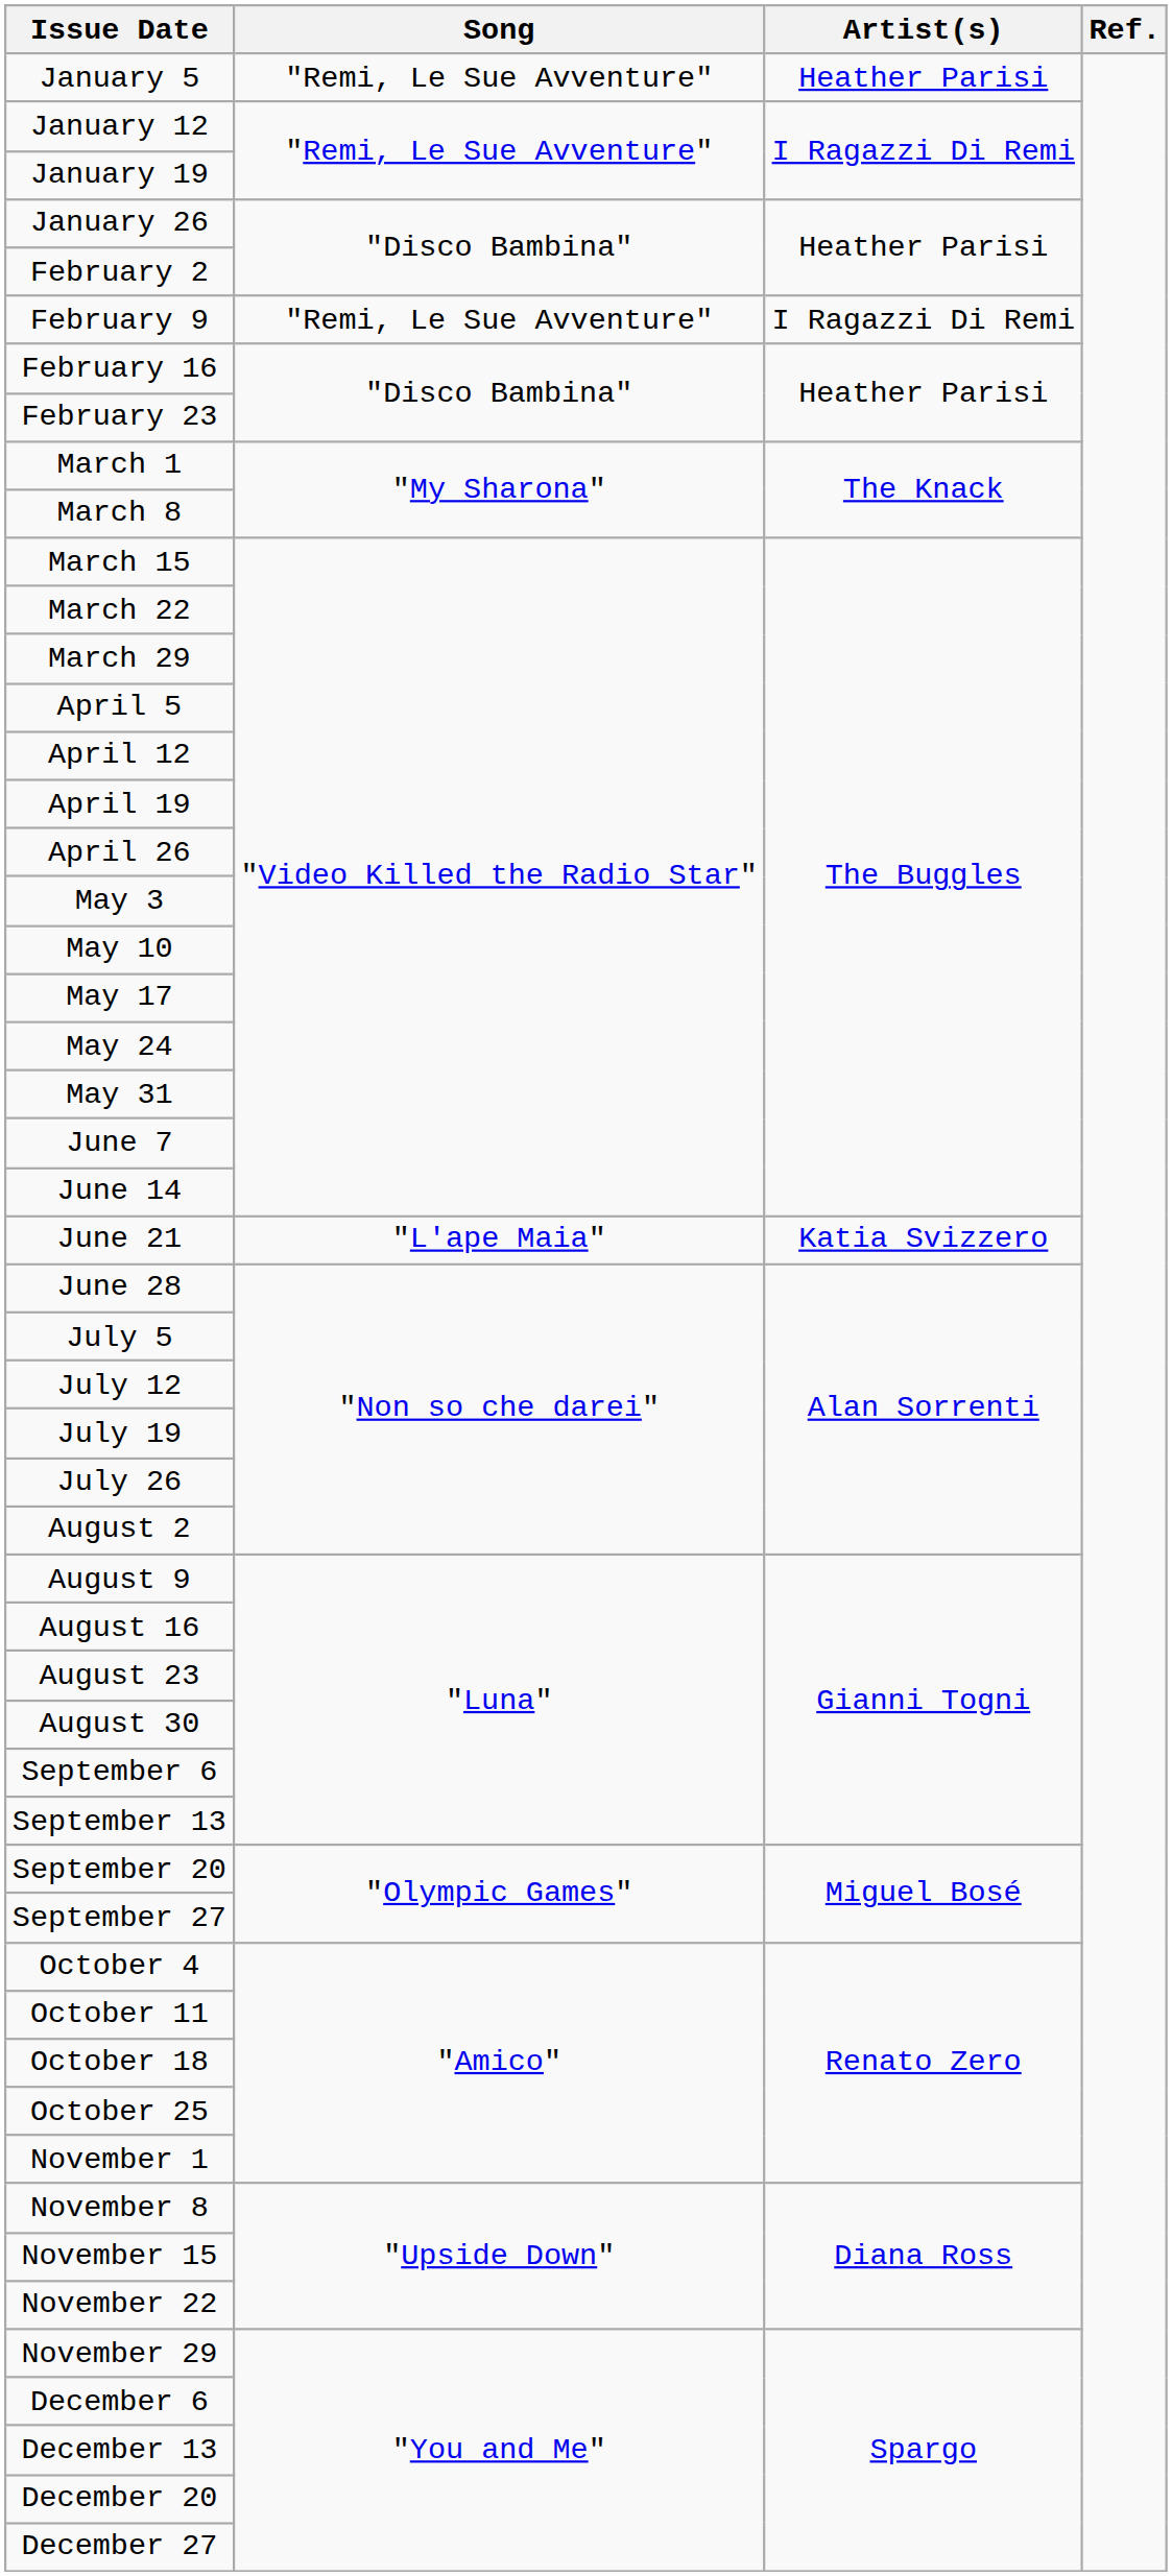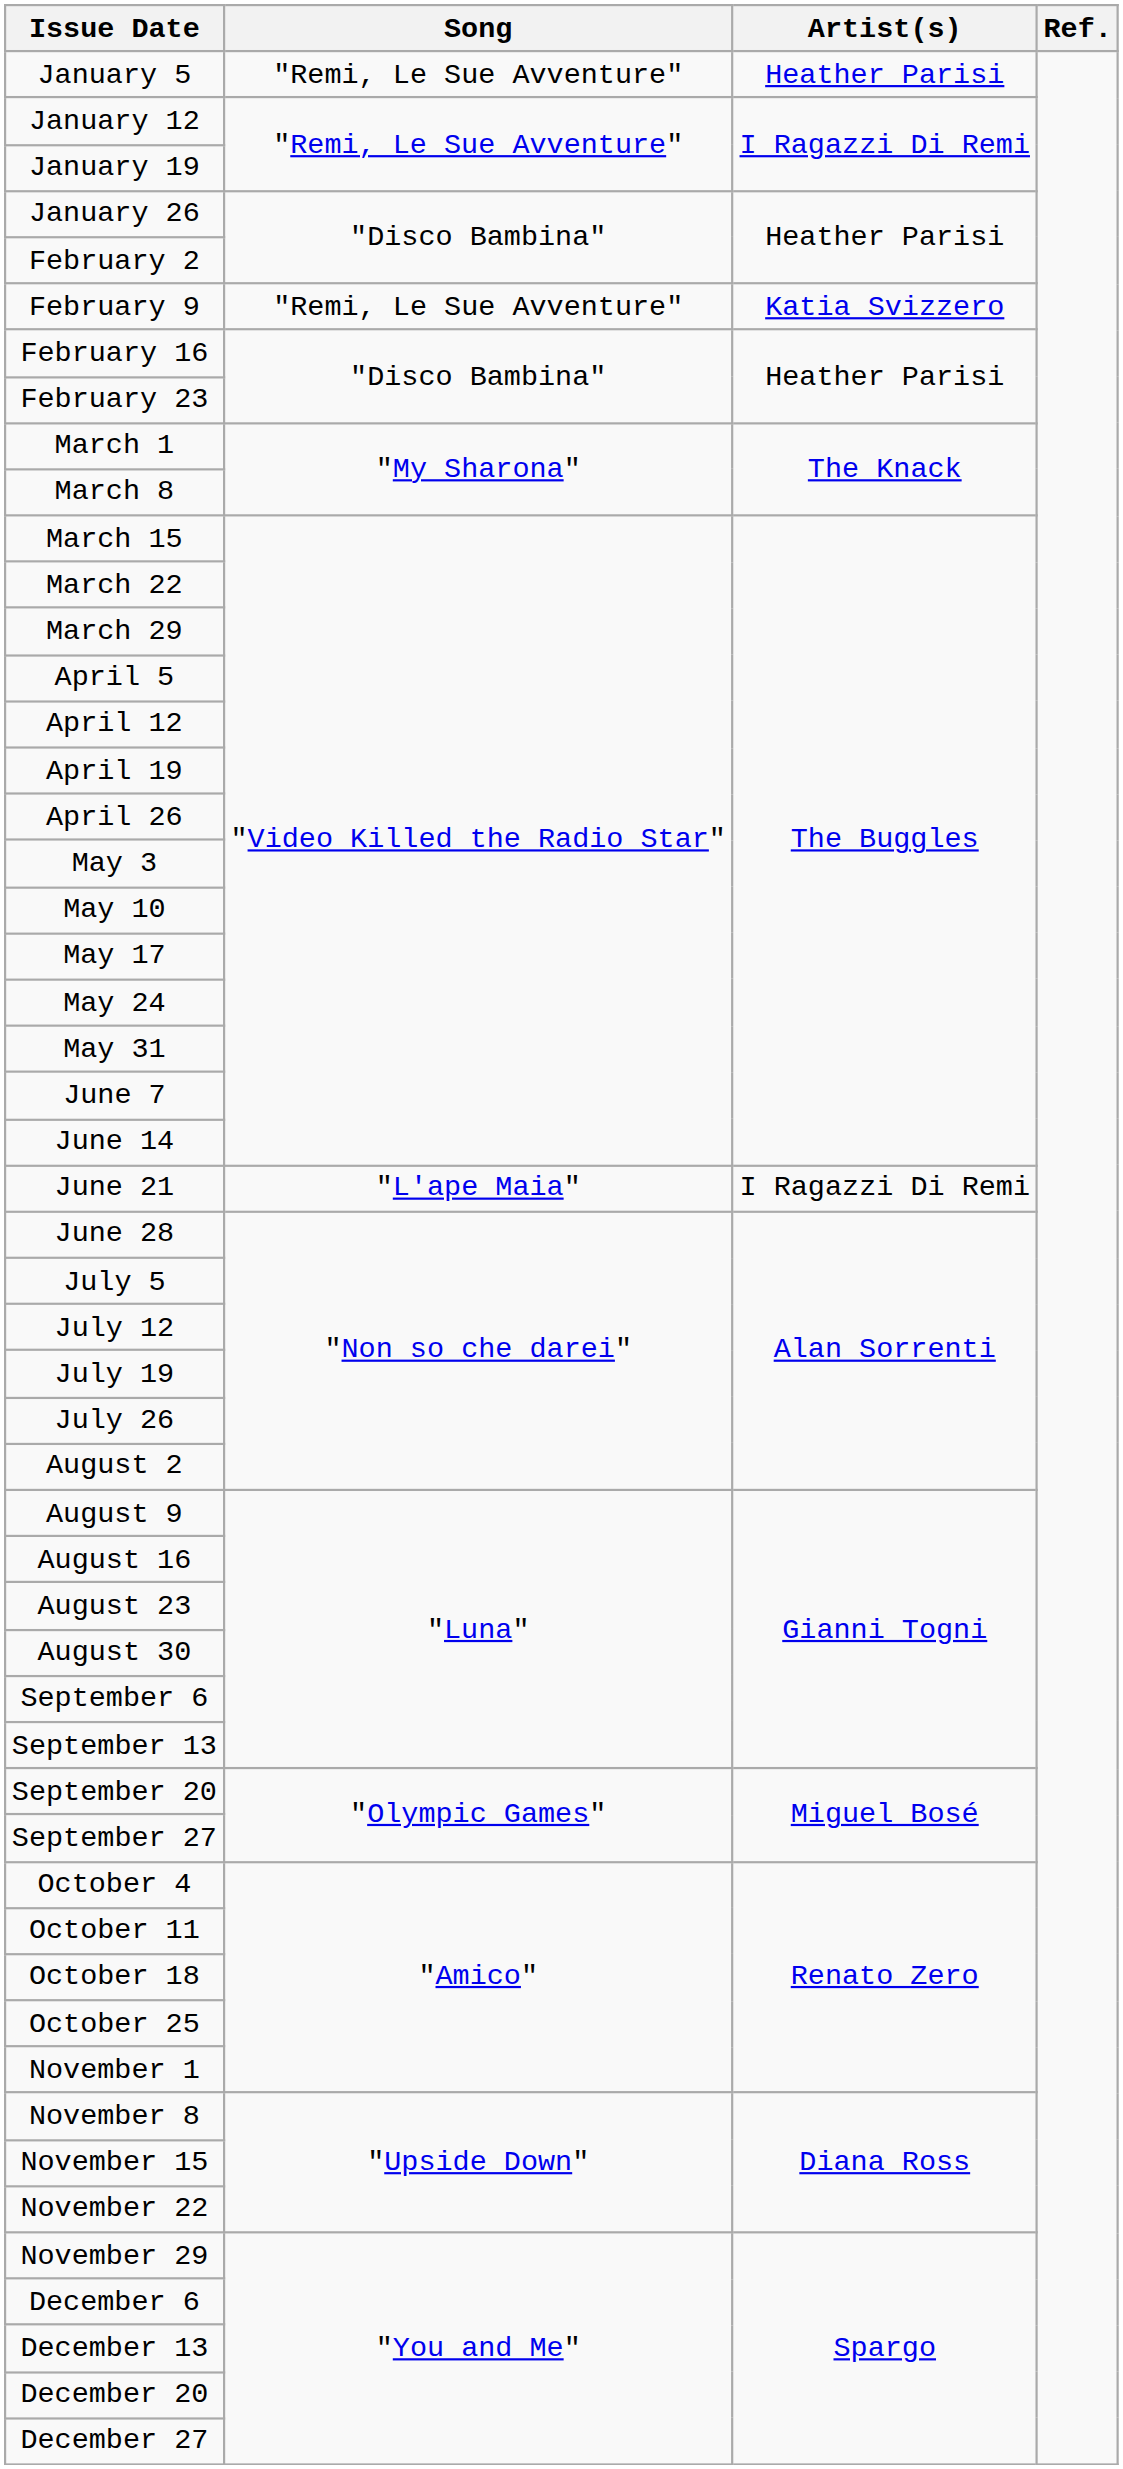February 9 | Artist(s): I Ragazzi Di Remi -> Katia Svizzero
June 21 | Artist(s): Katia Svizzero -> I Ragazzi Di Remi
